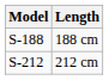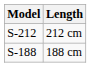rows swapped: 212 cm <-> 188 cm
